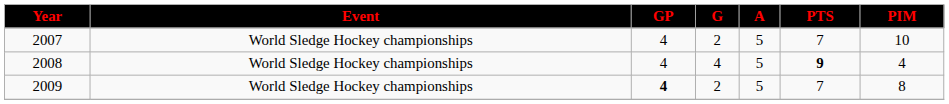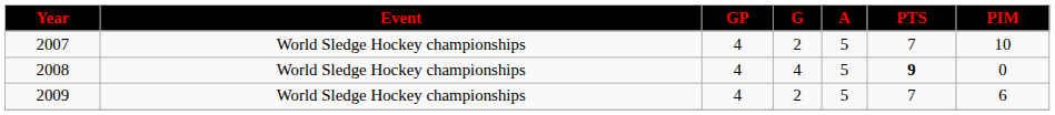2008 | PIM: 4 -> 0
2009 | GP: bold -> normal
2009 | PIM: 8 -> 6
